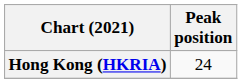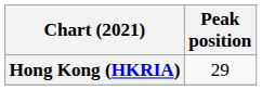Hong Kong (HKRIA) | Peak position: 24 -> 29
